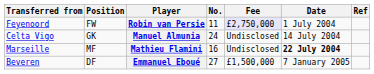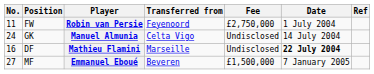columns swapped: No. <-> Transferred from
Robin van Persie | Fee: lavender background -> no background
Mathieu Flamini | Position: MF -> DF
Emmanuel Eboué | Position: DF -> MF
